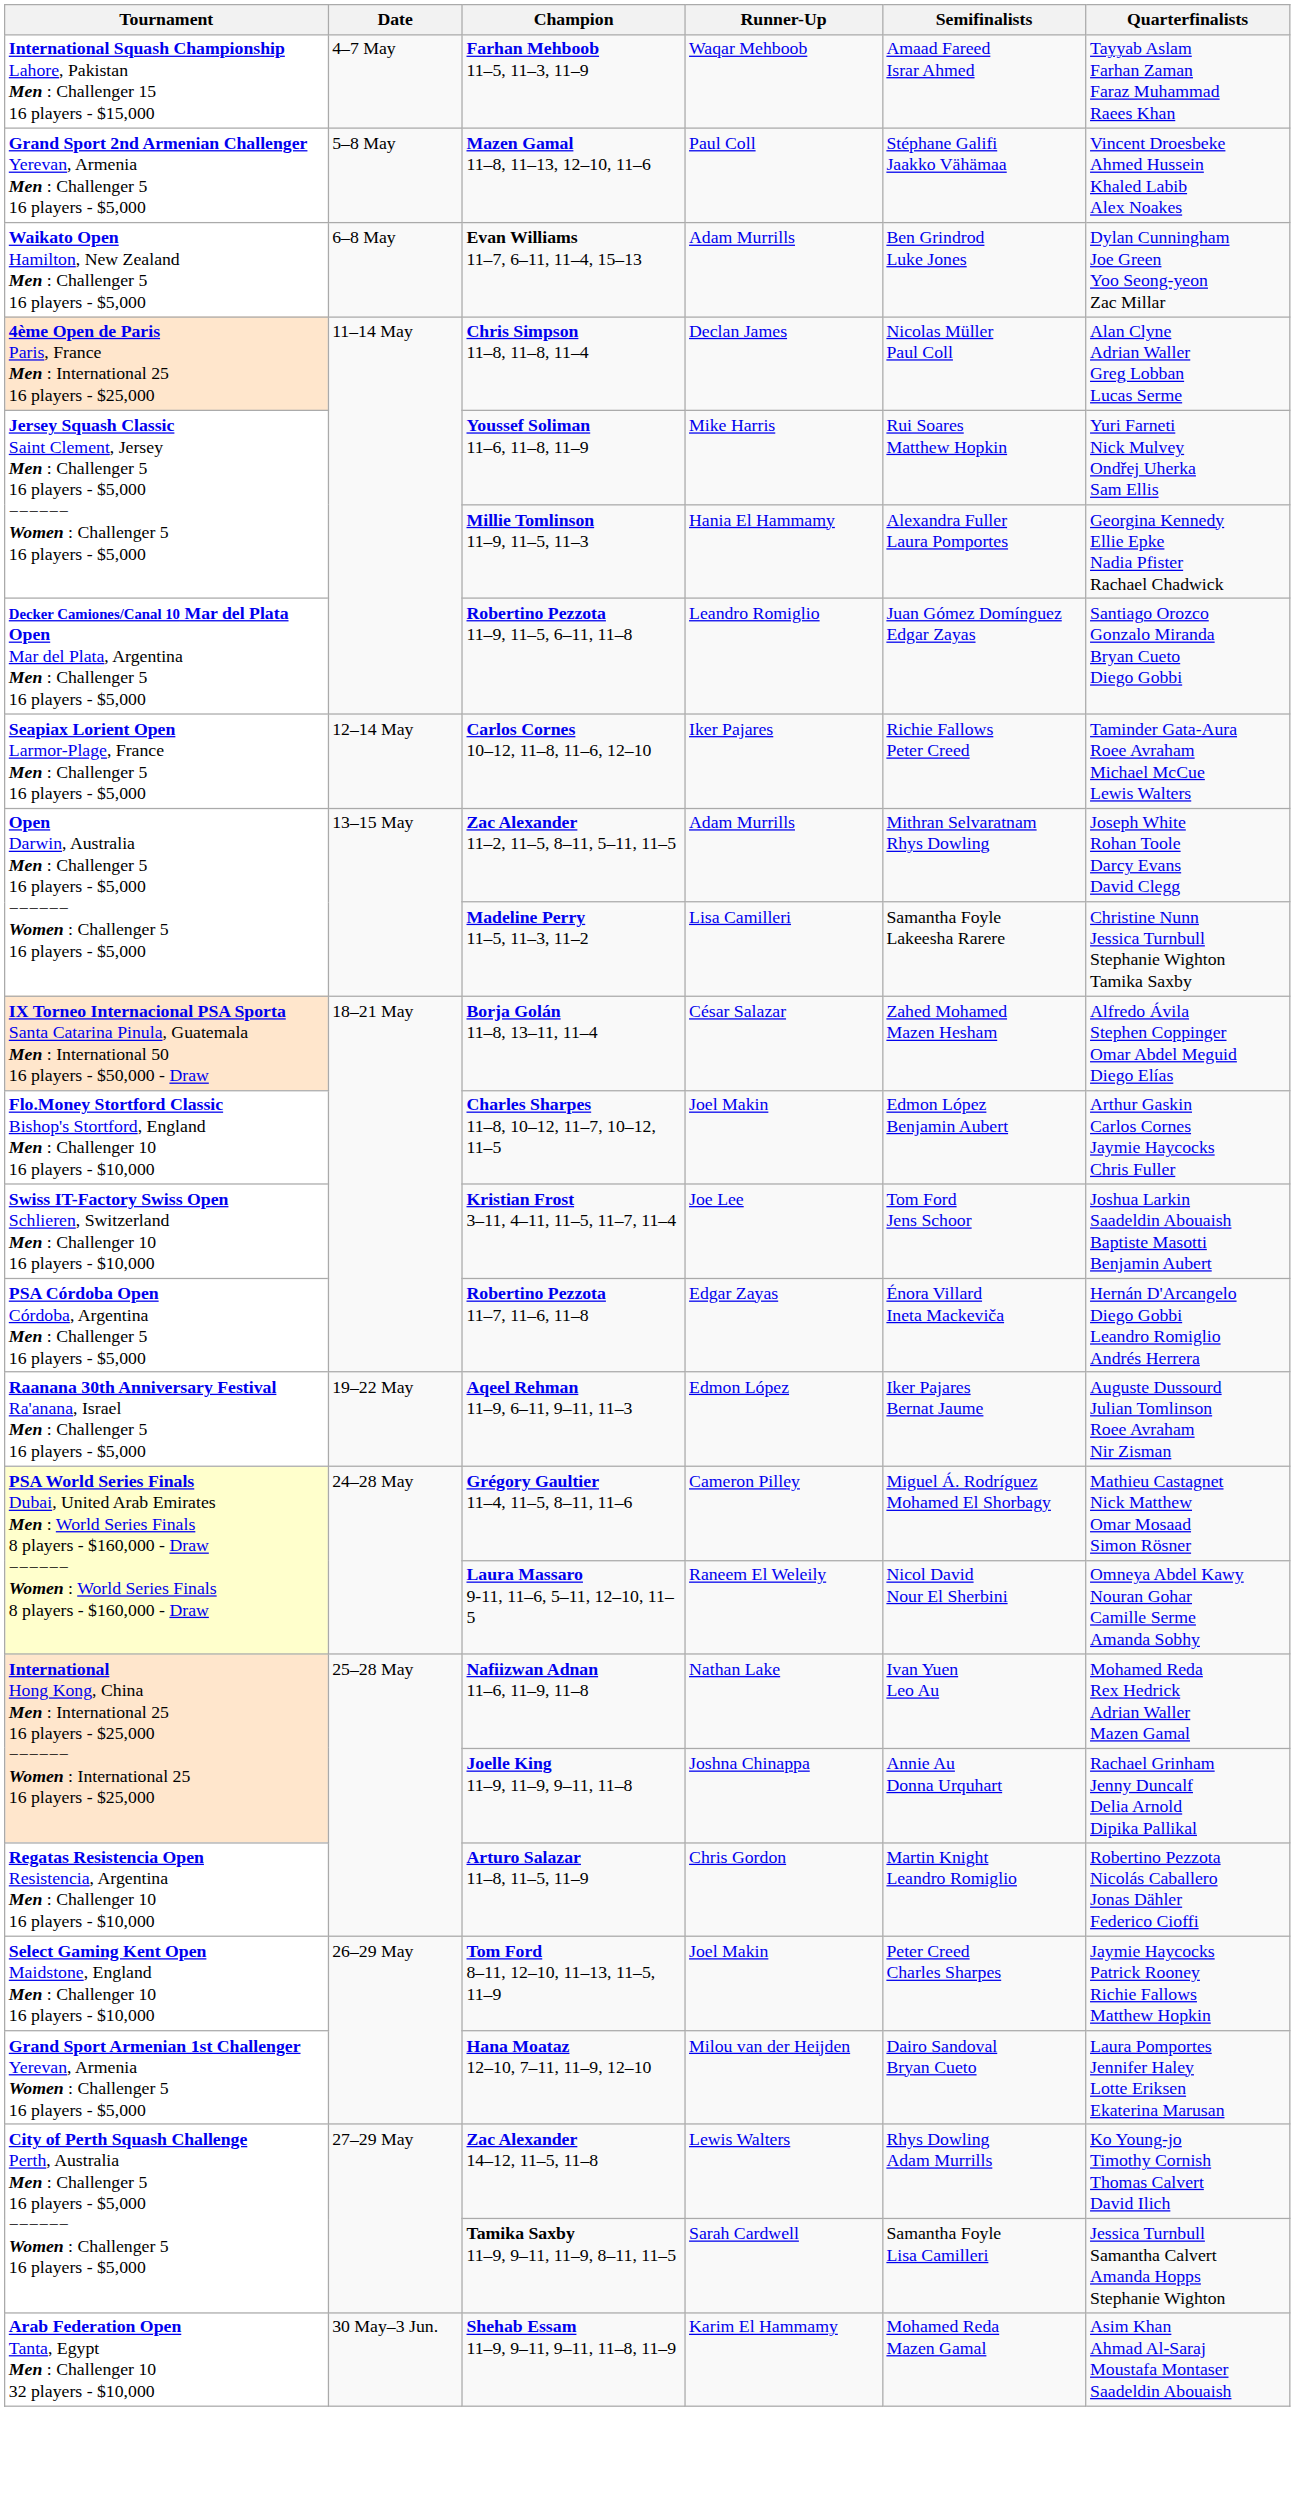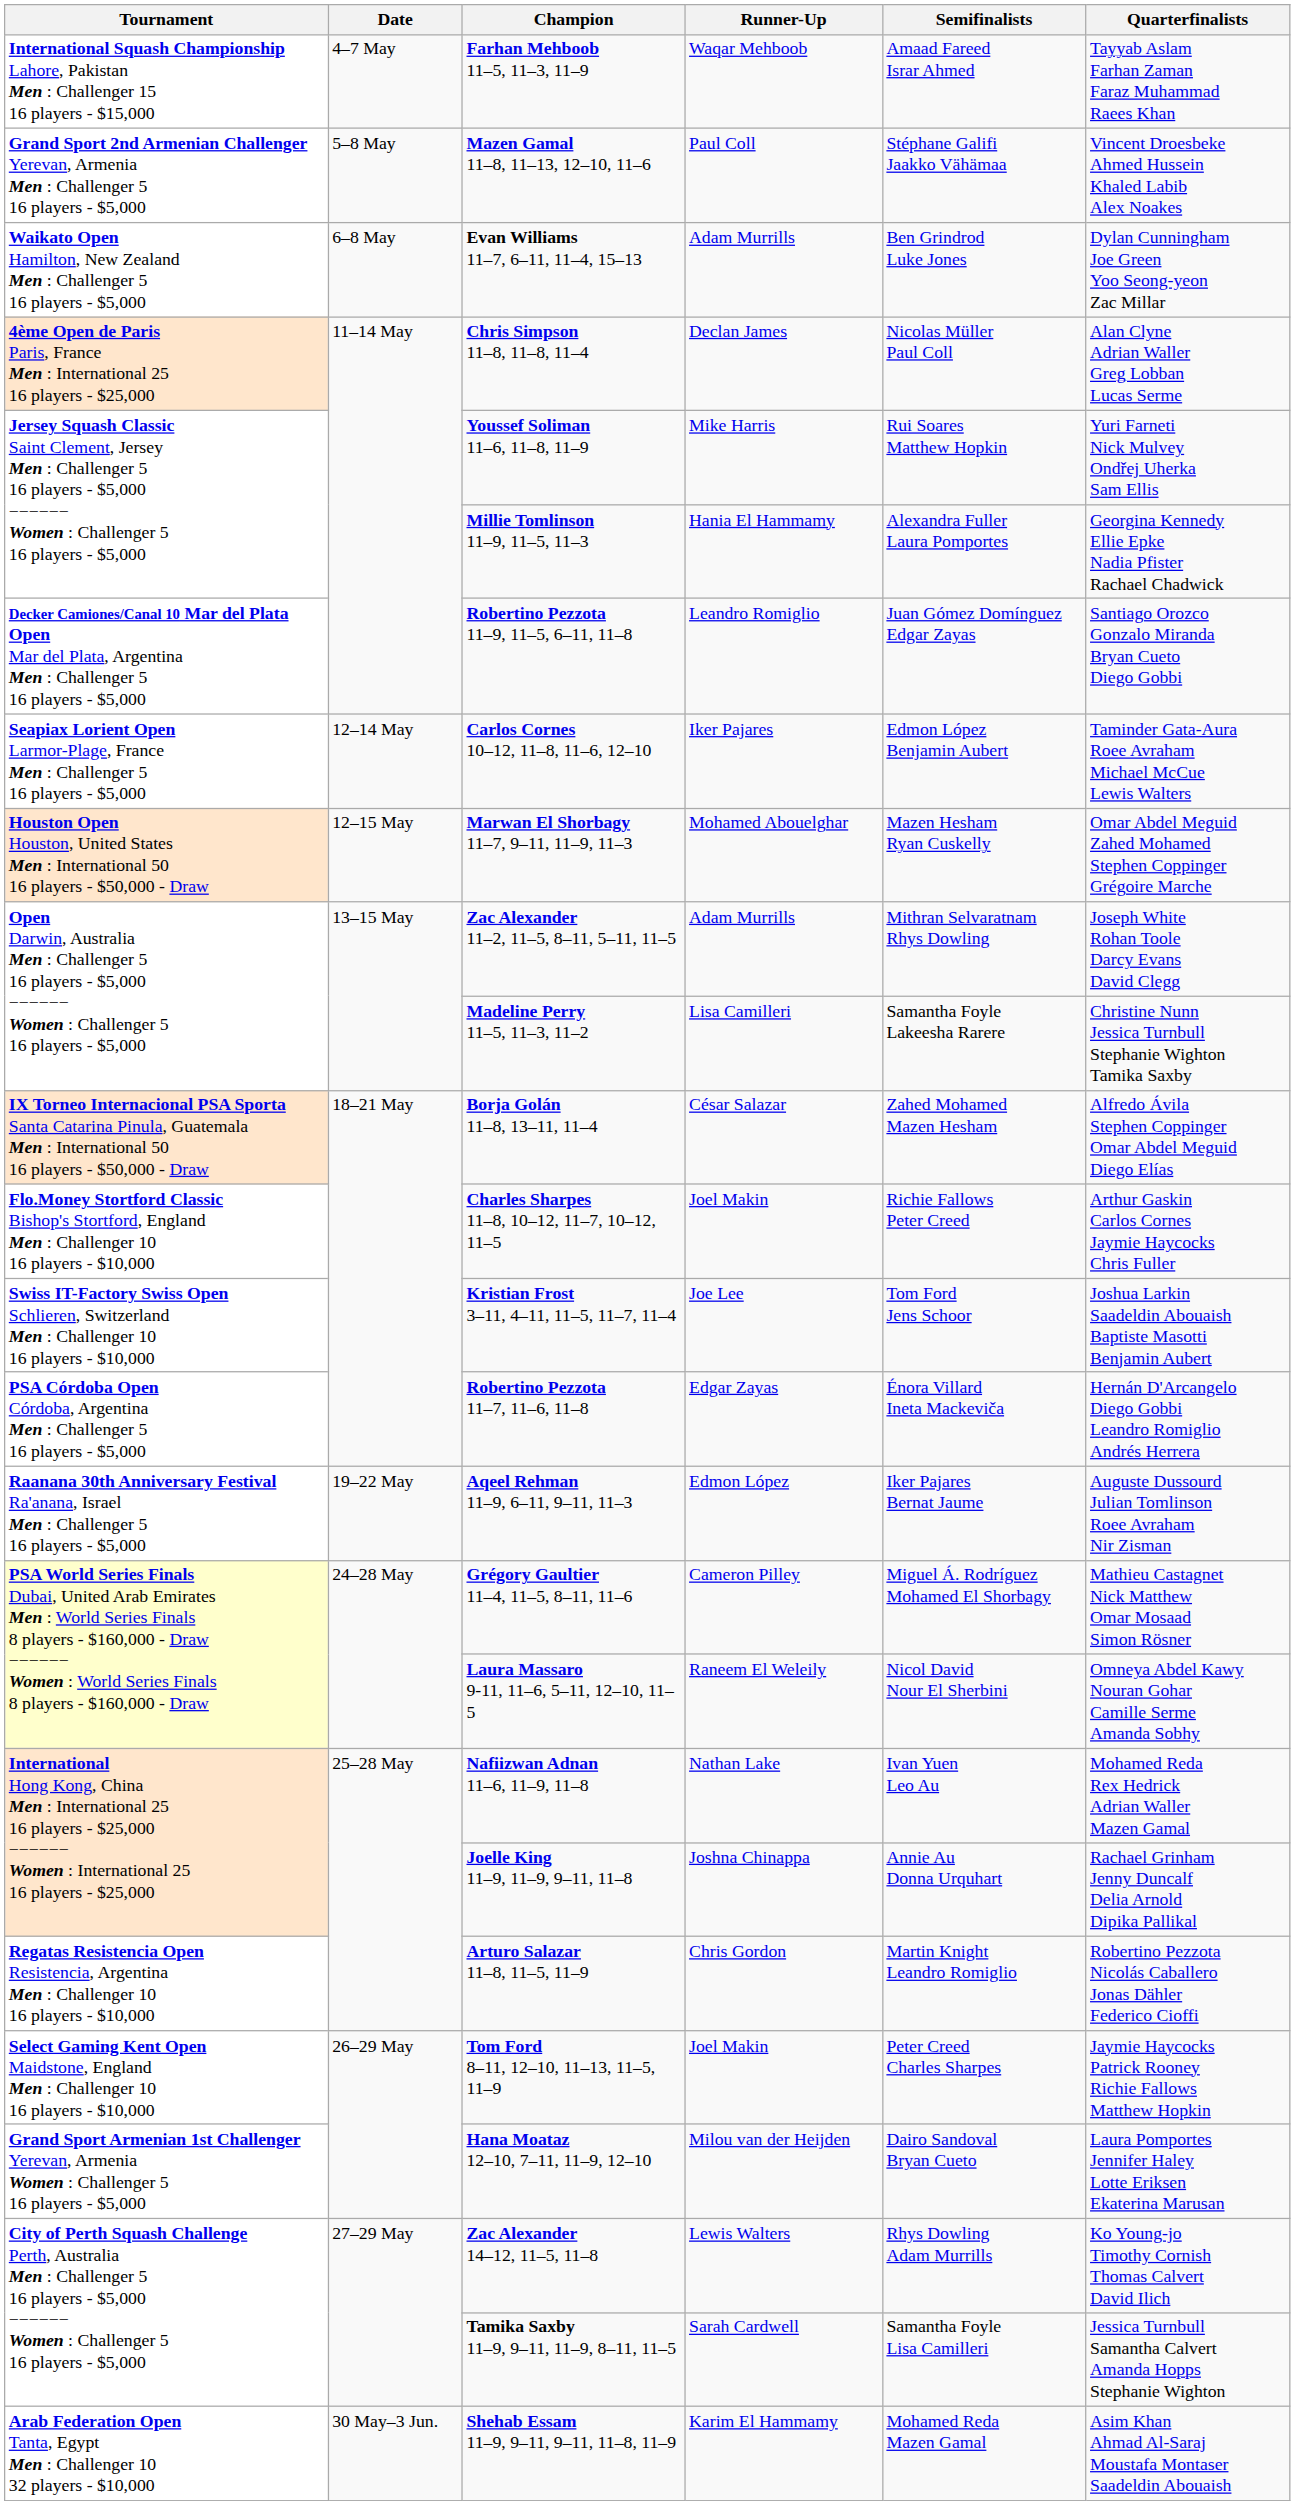Carlos Cornes 10–12, 11–8, 11–6, 12–10 | Semifinalists: Richie Fallows Peter Creed -> Edmon López Benjamin Aubert
+ row: Houston Open Houston, United States Men : International 50 16 players - $50,000 - Draw | 12–15 May | Marwan El Shorbagy 11–7, 9–11, 11–9, 11–3 | Mohamed Abouelghar | Mazen Hesham Ryan Cuskelly | Omar Abdel Meguid Zahed Mohamed Stephen Coppinger Grégoire Marche
Charles Sharpes 11–8, 10–12, 11–7, 10–12, 11–5 | Semifinalists: Edmon López Benjamin Aubert -> Richie Fallows Peter Creed
